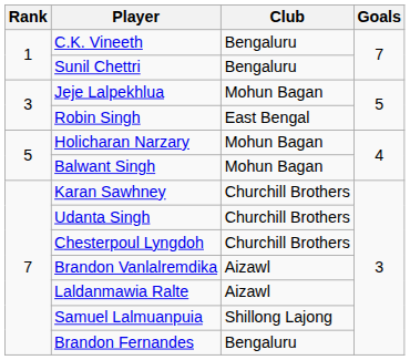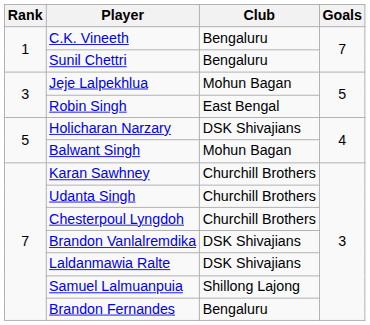Holicharan Narzary | Club: Mohun Bagan -> DSK Shivajians
Brandon Vanlalremdika | Club: Aizawl -> DSK Shivajians
Laldanmawia Ralte | Club: Aizawl -> DSK Shivajians
